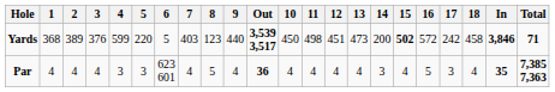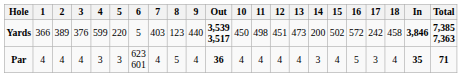Yards | 1: 368 -> 366
Yards | 15: bold -> normal
Yards | Total: 71 -> 7,385 7,363
Par | Total: 7,385 7,363 -> 71
